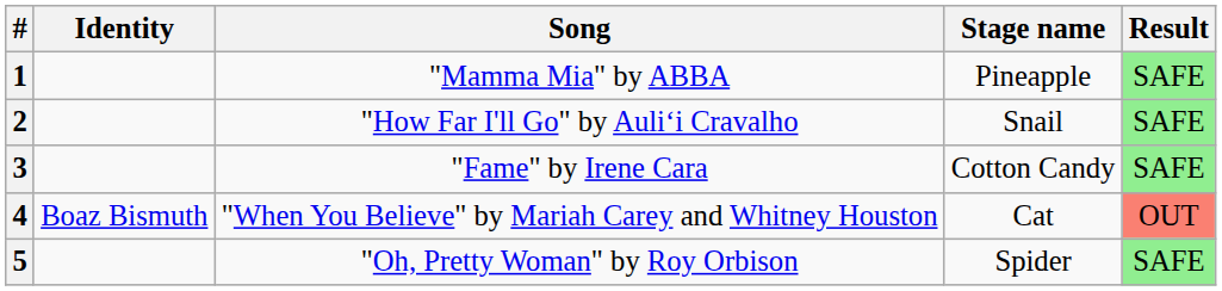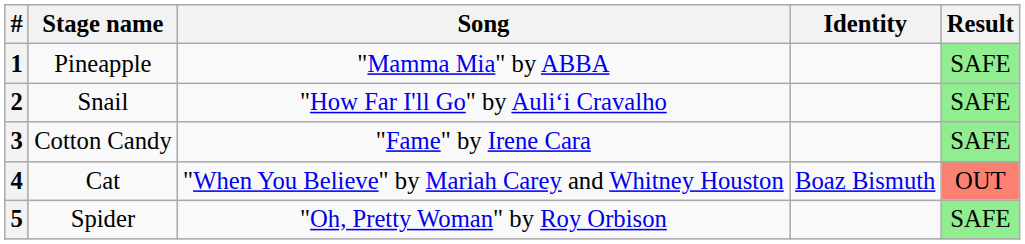columns swapped: Stage name <-> Identity
